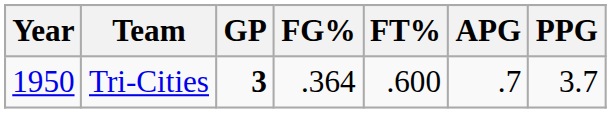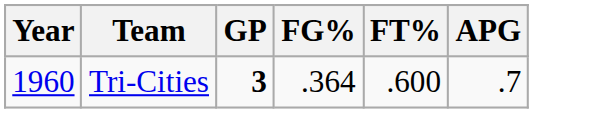- column: PPG | 3.7
Tri-Cities | Year: 1950 -> 1960
